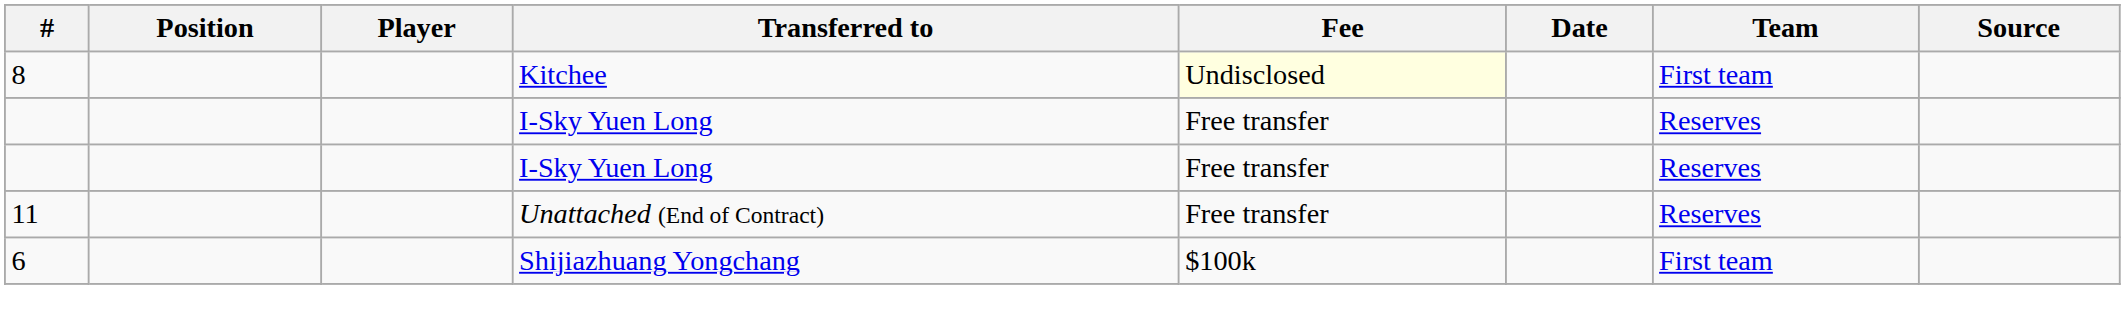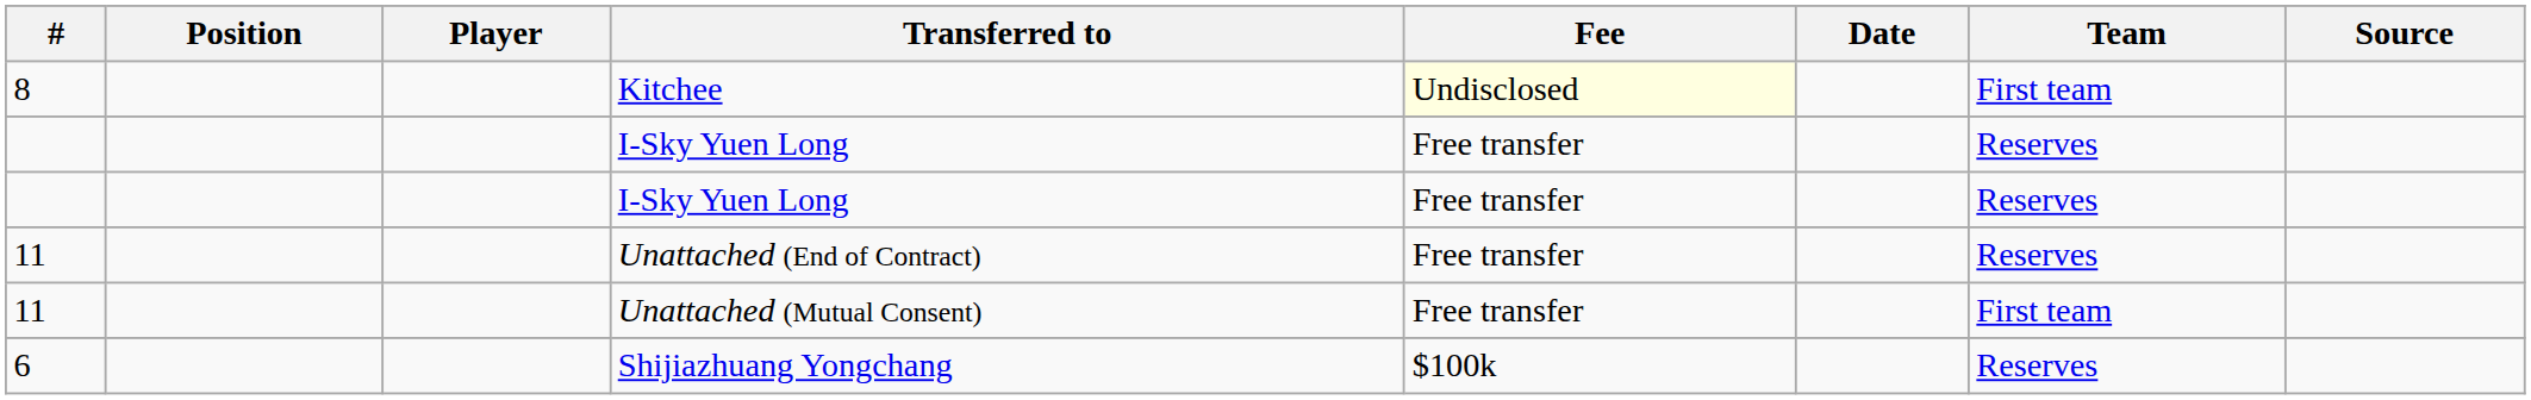+ row: 11 | Unattached (Mutual Consent) | Free transfer | First team
Shijiazhuang Yongchang | Team: First team -> Reserves
